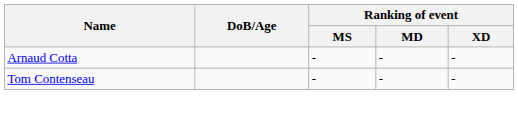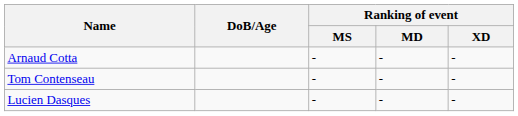+ row: Lucien Dasques | - | - | -
